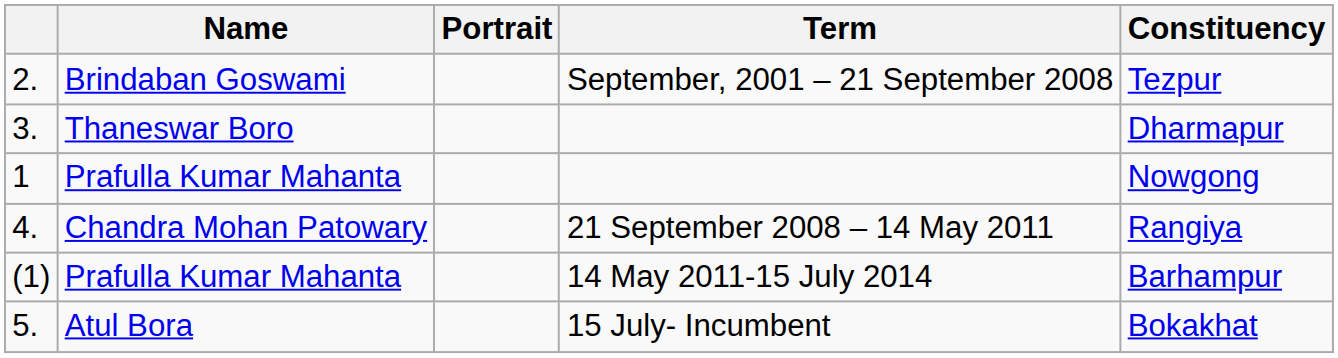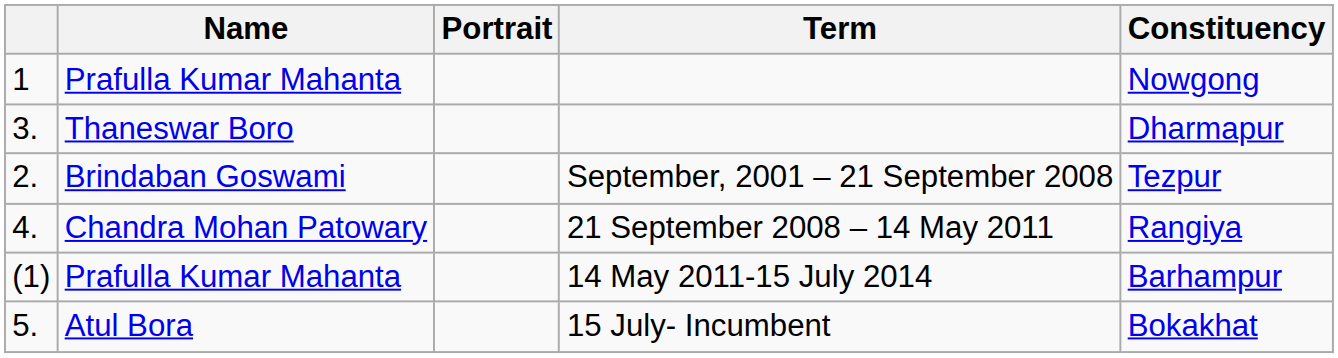rows swapped: 1 <-> 2.
